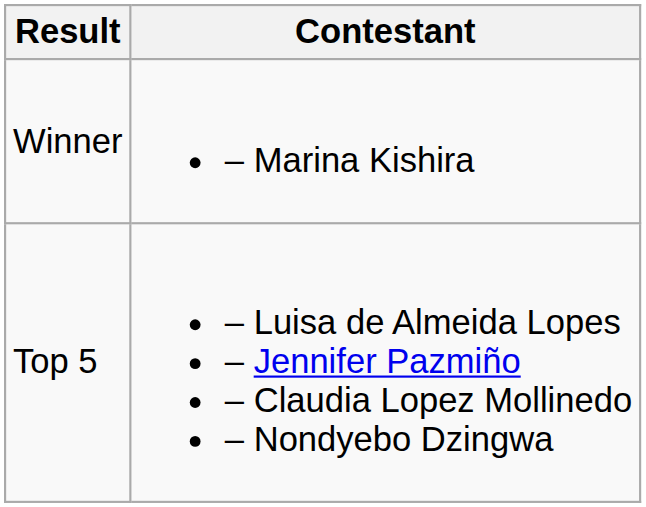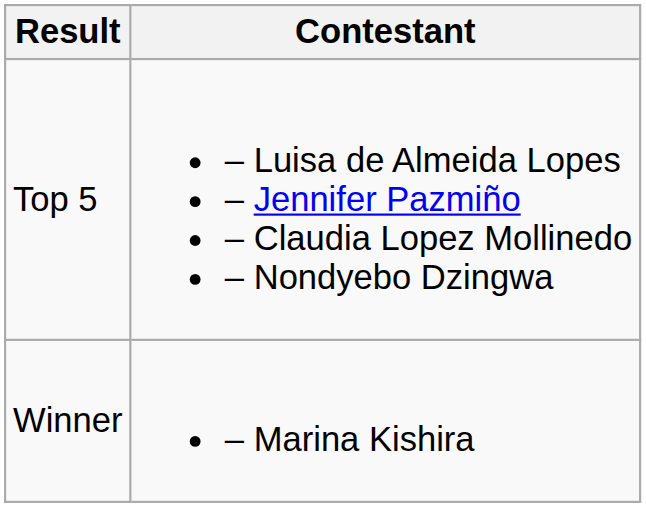rows swapped: Winner <-> Top 5
